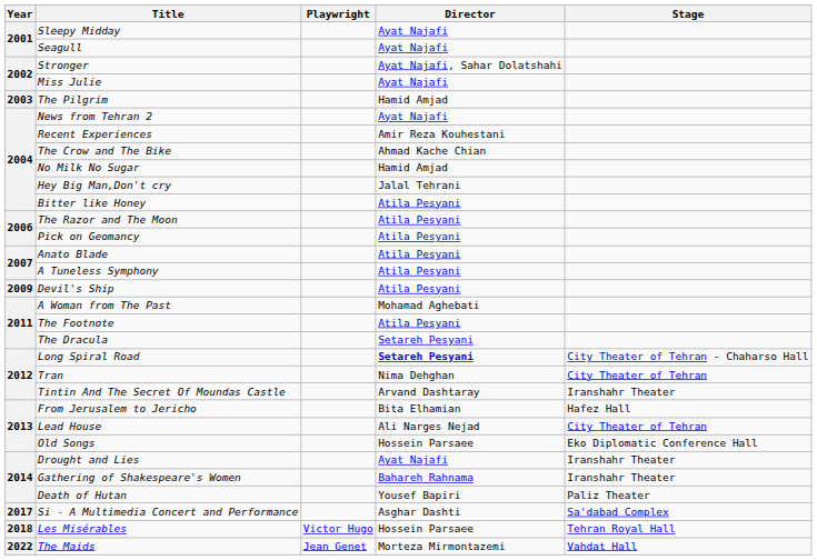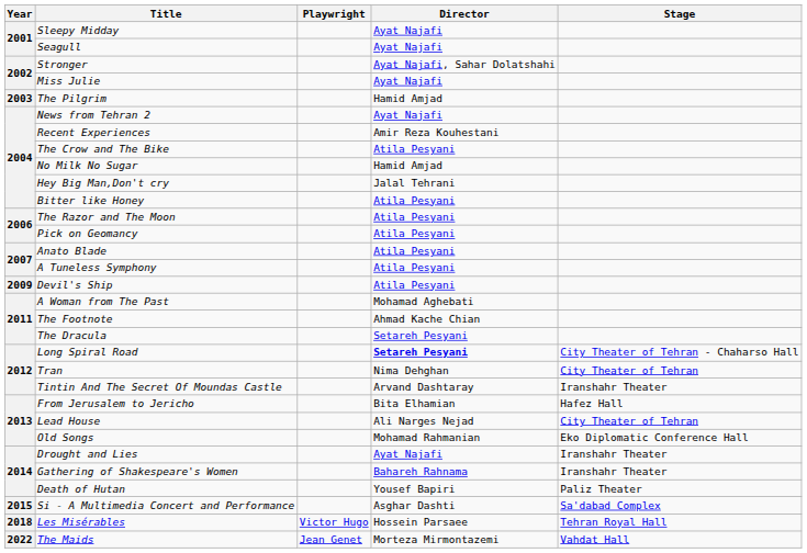The Crow and The Bike | Director: Ahmad Kache Chian -> Atila Pesyani
The Footnote | Director: Atila Pesyani -> Ahmad Kache Chian
Old Songs | Director: Hossein Parsaee -> Mohamad Rahmanian
Si - A Multimedia Concert and Performance | Year: 2017 -> 2015
